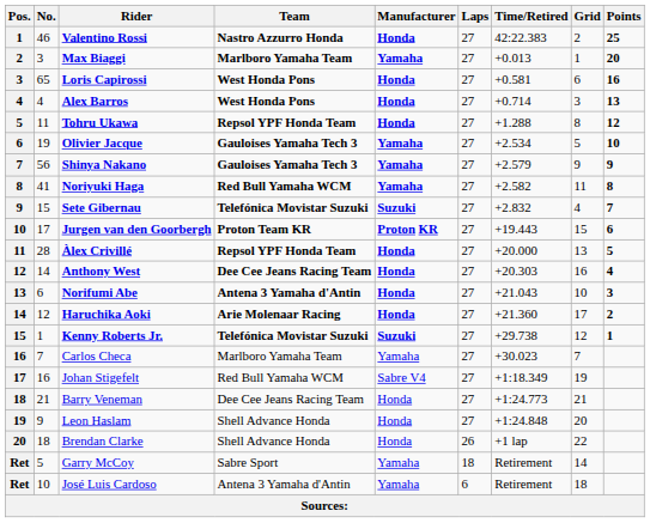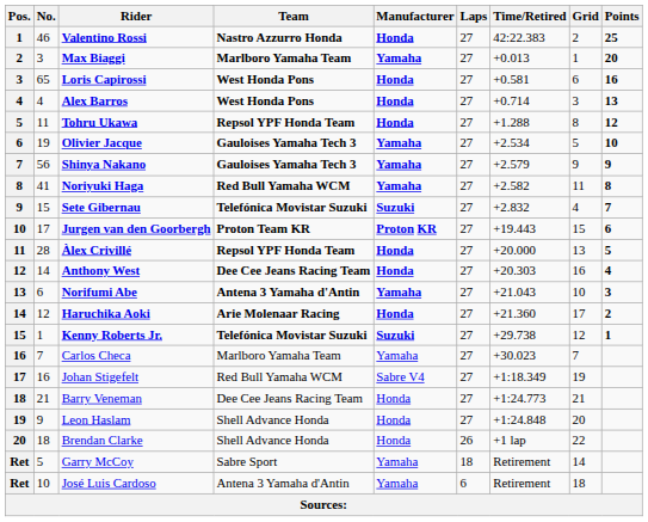Norifumi Abe | Manufacturer: Honda -> Yamaha
